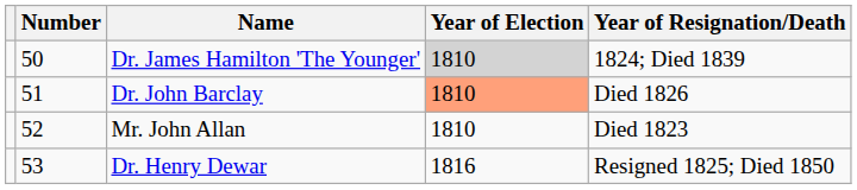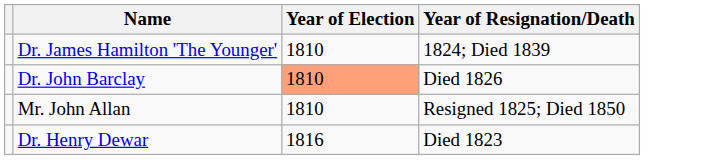- column: Number | 50 | 51 | 52 | 53
Dr. James Hamilton 'The Younger' | Year of Election: lightgrey background -> no background
Mr. John Allan | Year of Resignation/Death: Died 1823 -> Resigned 1825; Died 1850
Dr. Henry Dewar | Year of Resignation/Death: Resigned 1825; Died 1850 -> Died 1823
